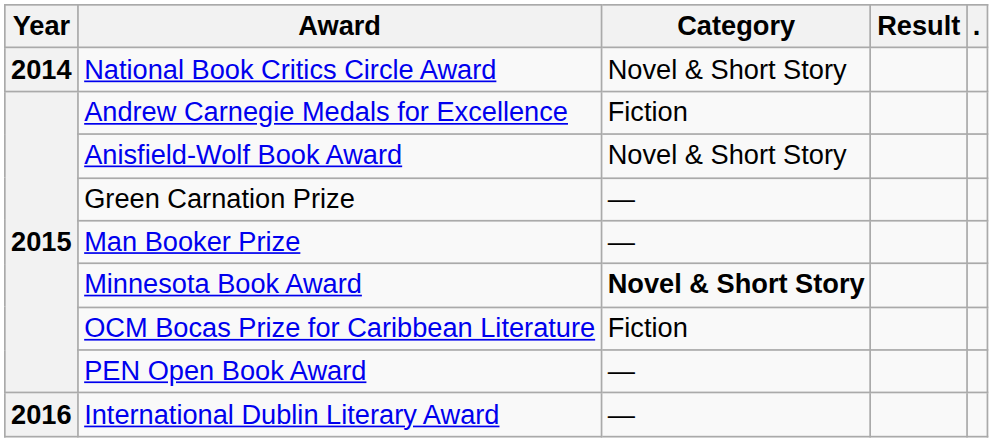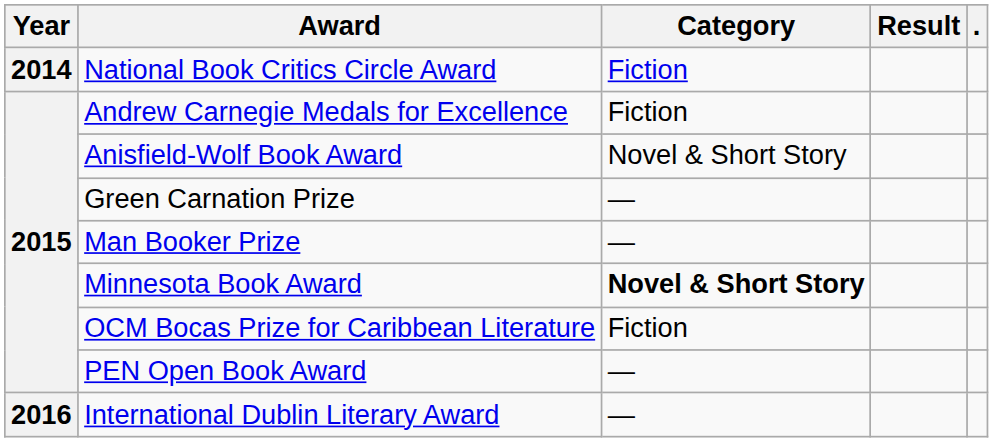National Book Critics Circle Award | Category: Novel & Short Story -> Fiction
